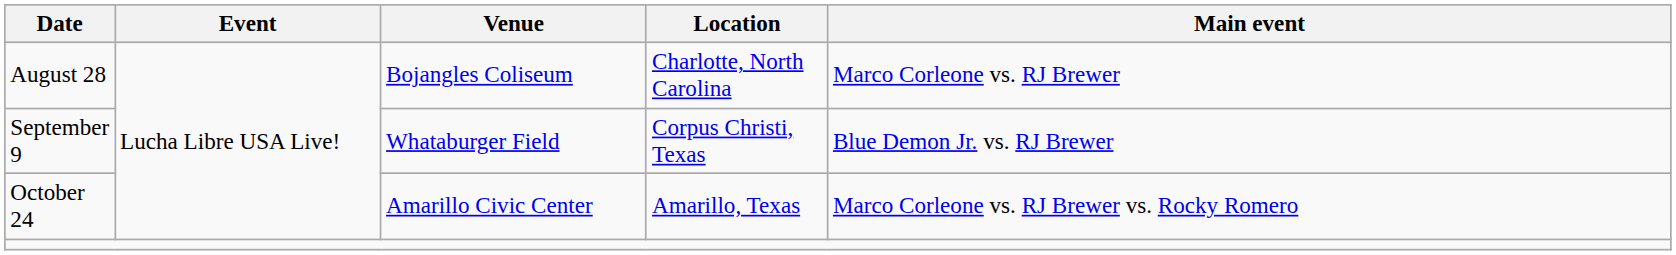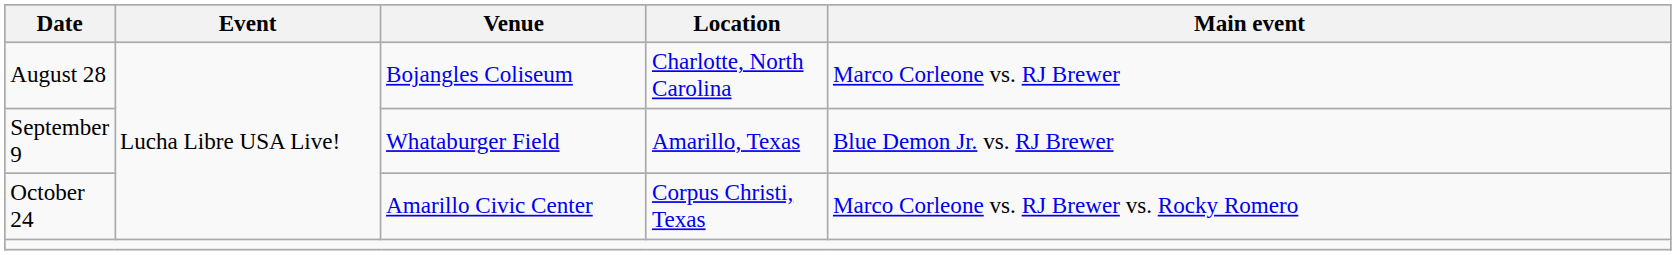September 9 | Location: Corpus Christi, Texas -> Amarillo, Texas
October 24 | Location: Amarillo, Texas -> Corpus Christi, Texas
